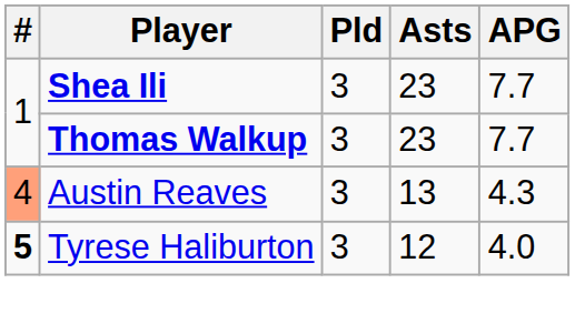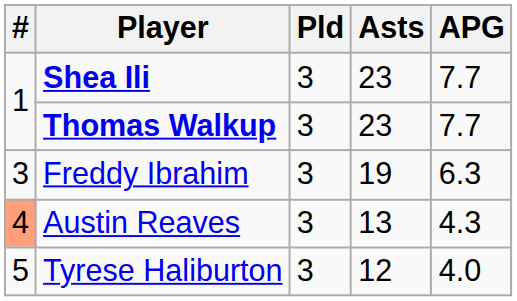+ row: 3 | Freddy Ibrahim | 3 | 19 | 6.3
Tyrese Haliburton | #: bold -> normal
